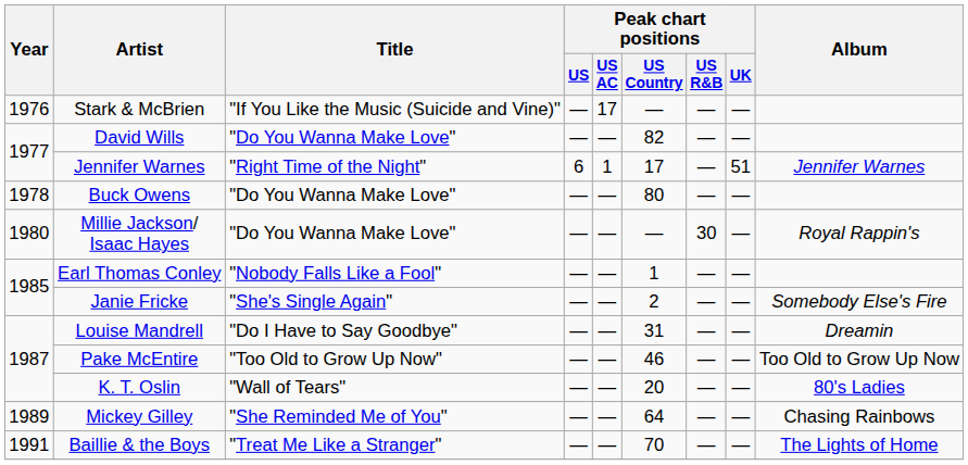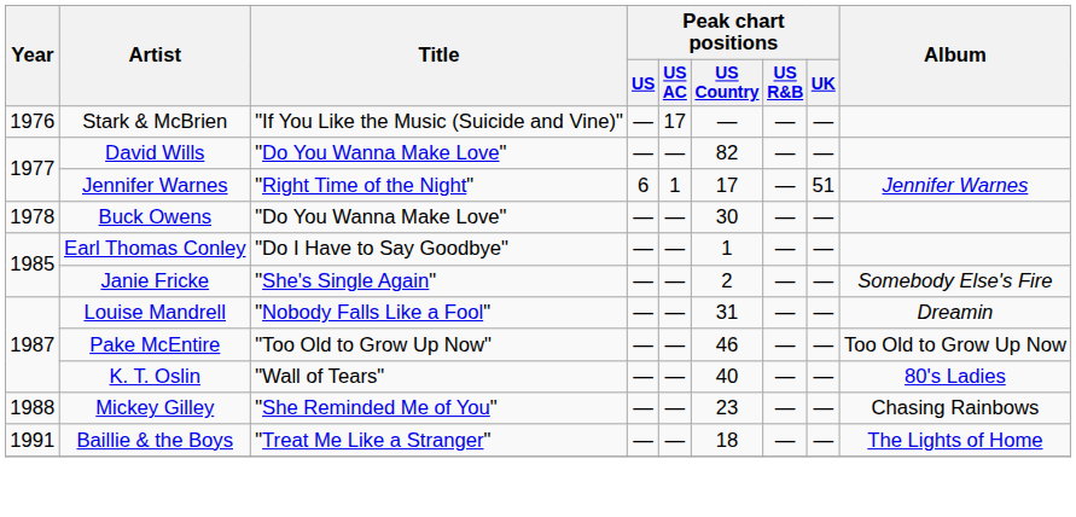Buck Owens | Peak chart positions / US Country: 80 -> 30
- row: 1980 | Millie Jackson/ Isaac Hayes | "Do You Wanna Make Love" | — | — | — | 30 | — | Royal Rappin's
Earl Thomas Conley | Title: "Nobody Falls Like a Fool" -> "Do I Have to Say Goodbye"
Louise Mandrell | Title: "Do I Have to Say Goodbye" -> "Nobody Falls Like a Fool"
K. T. Oslin | Peak chart positions / US Country: 20 -> 40
Mickey Gilley | Year: 1989 -> 1988
Mickey Gilley | Peak chart positions / US Country: 64 -> 23
Baillie & the Boys | Peak chart positions / US Country: 70 -> 18
